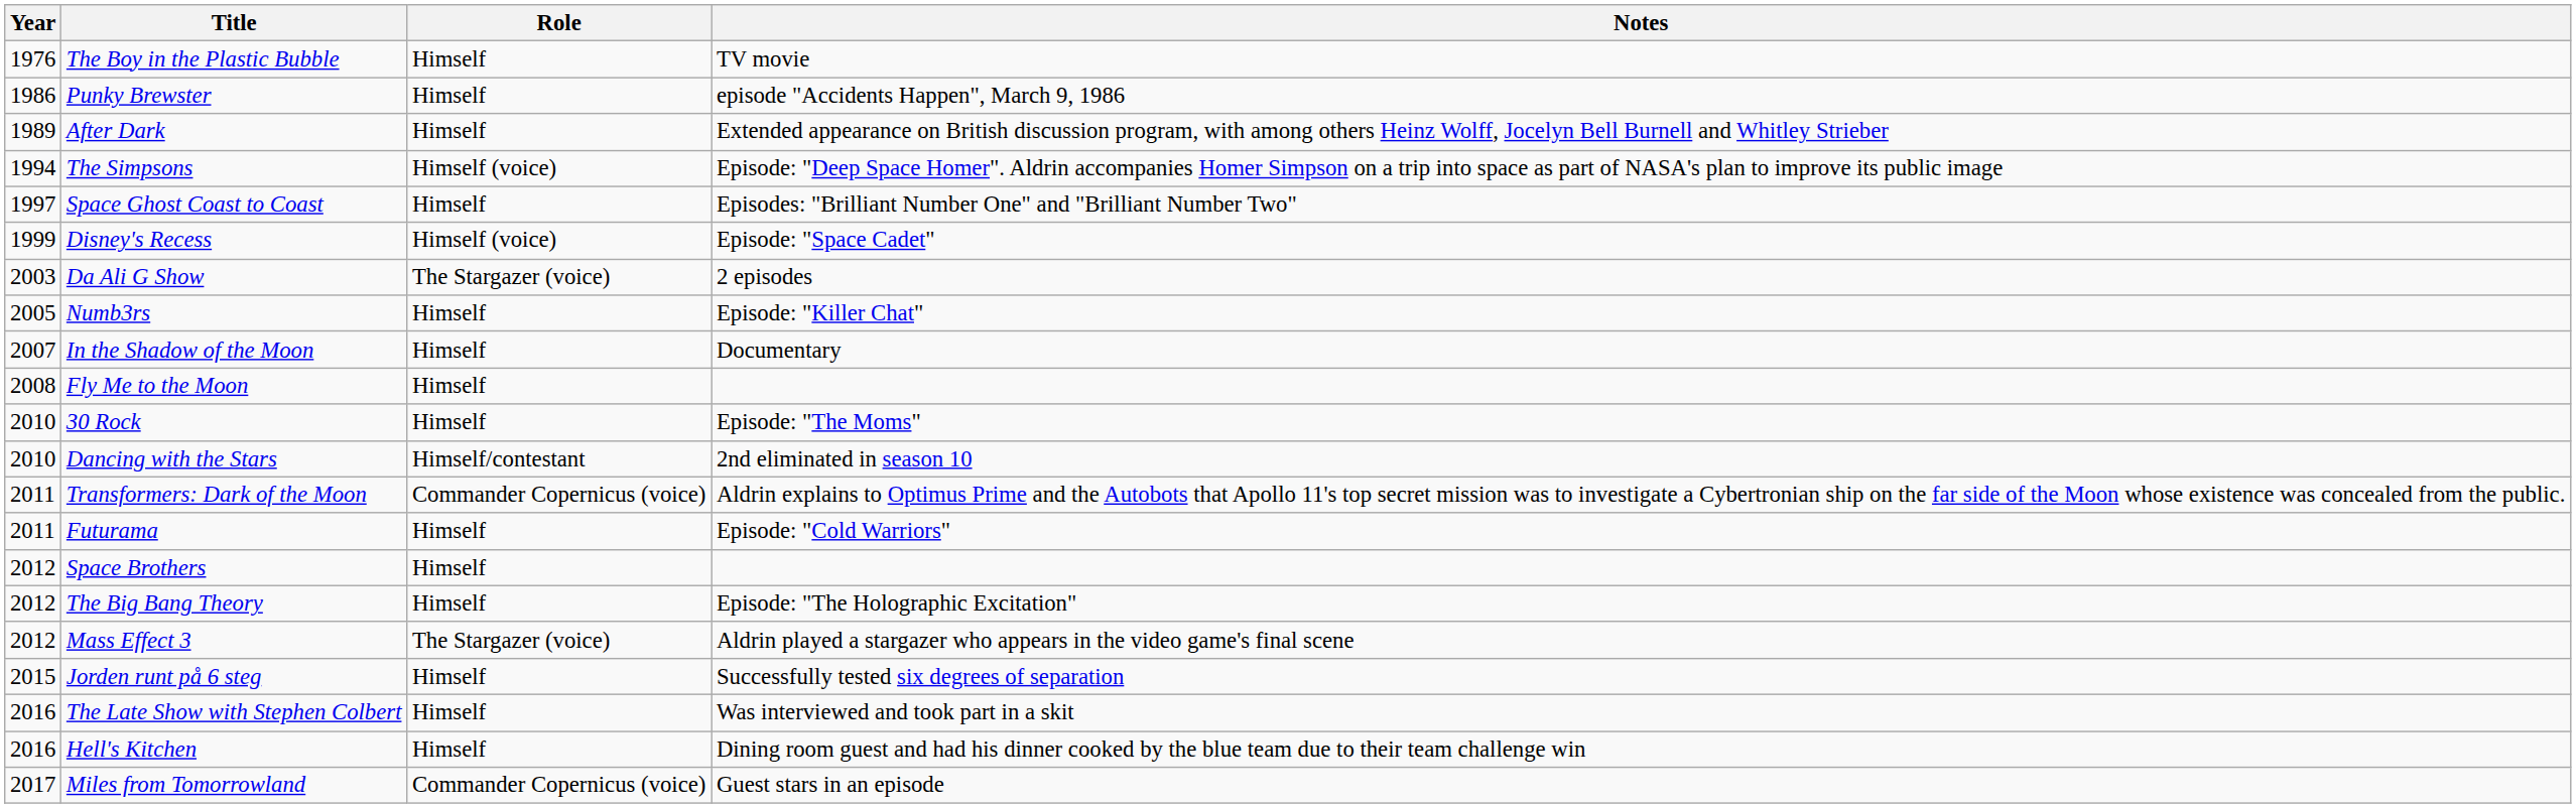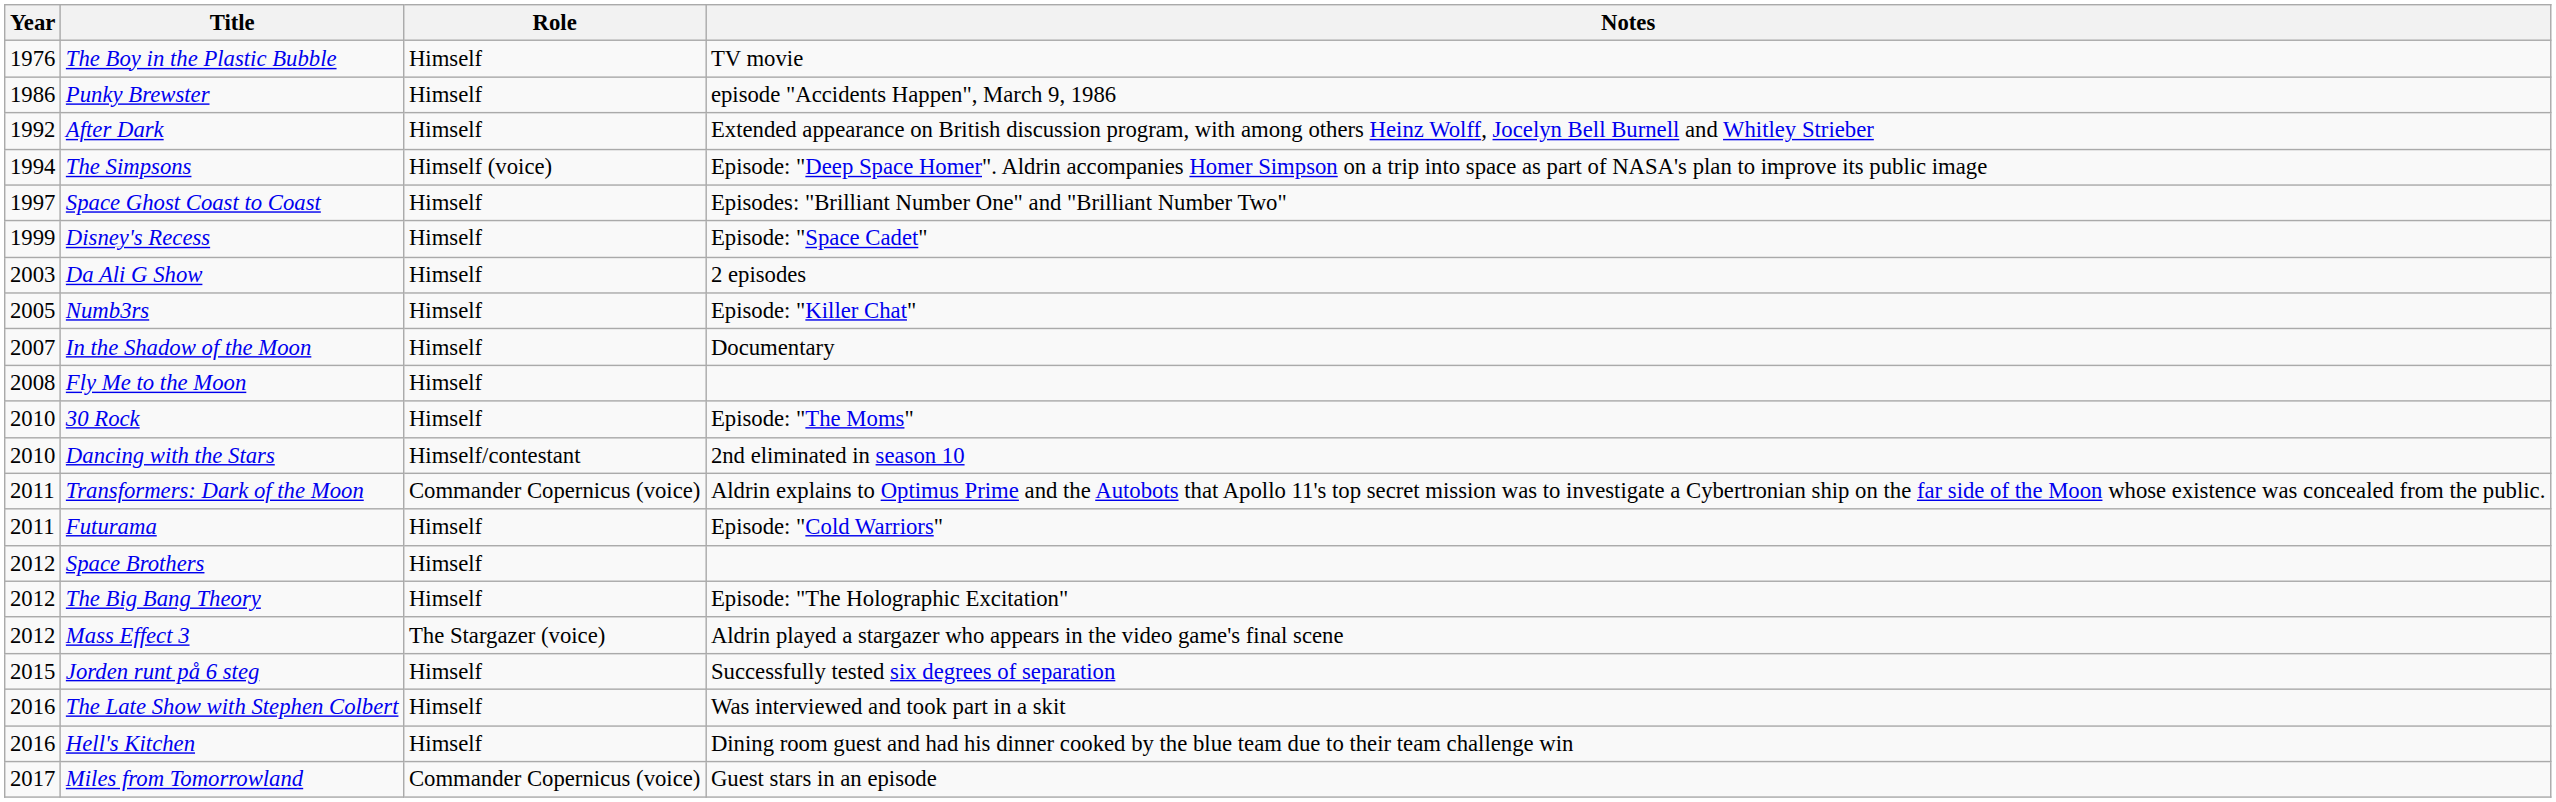After Dark | Year: 1989 -> 1992
Disney's Recess | Role: Himself (voice) -> Himself
Da Ali G Show | Role: The Stargazer (voice) -> Himself
